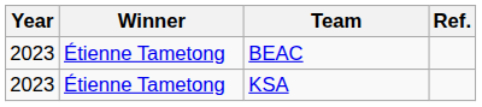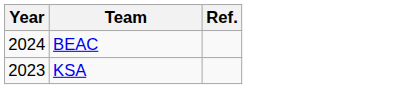- column: Winner | Étienne Tametong | Étienne Tametong
BEAC | Year: 2023 -> 2024
